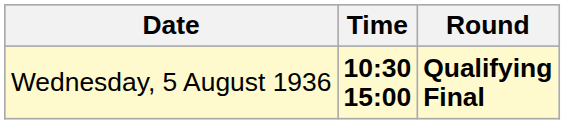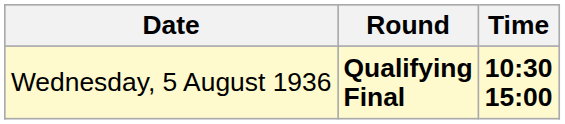columns swapped: Time <-> Round
